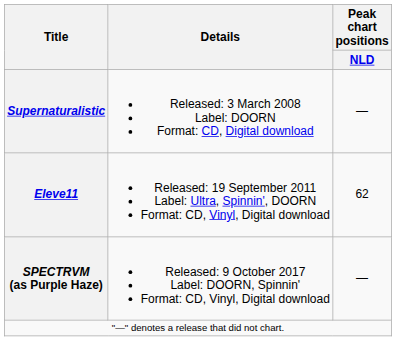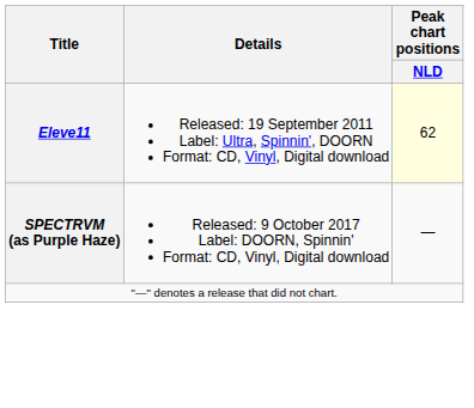- row: Supernaturalistic | Released: 3 March 2008 Label: DOORN Format: CD, Digital download | —
Eleve11 | Peak chart positions / NLD: no background -> lightyellow background
